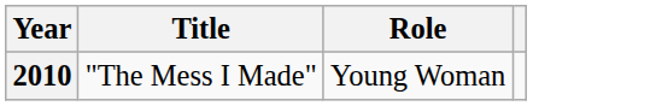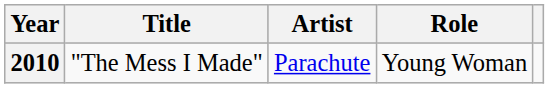+ column: Artist | Parachute
